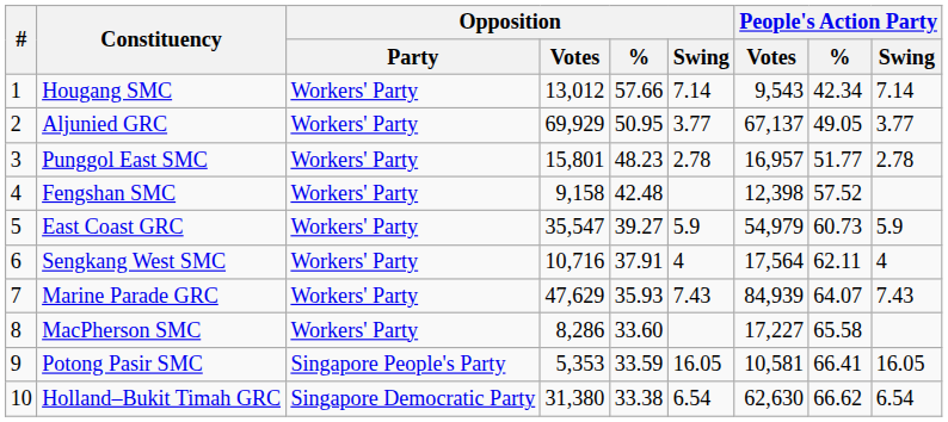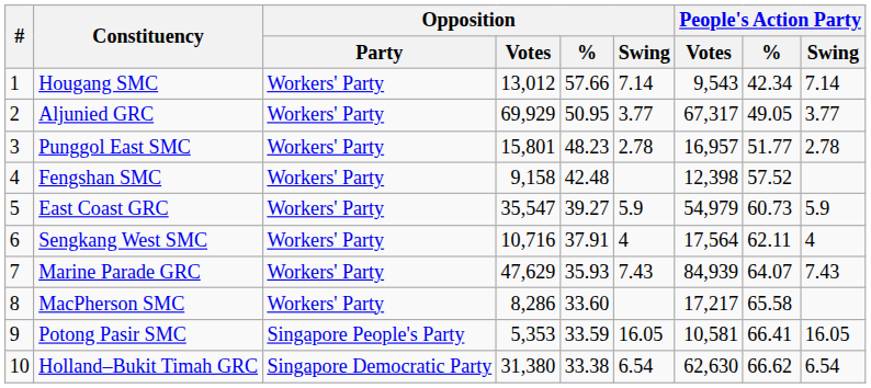Aljunied GRC | People's Action Party / Votes: 67,137 -> 67,317
MacPherson SMC | People's Action Party / Votes: 17,227 -> 17,217
